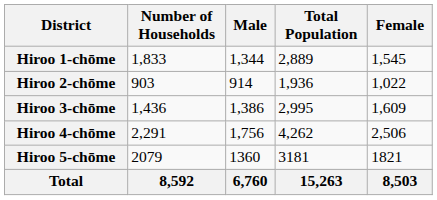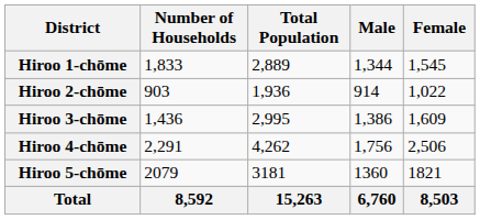columns swapped: Total Population <-> Male
